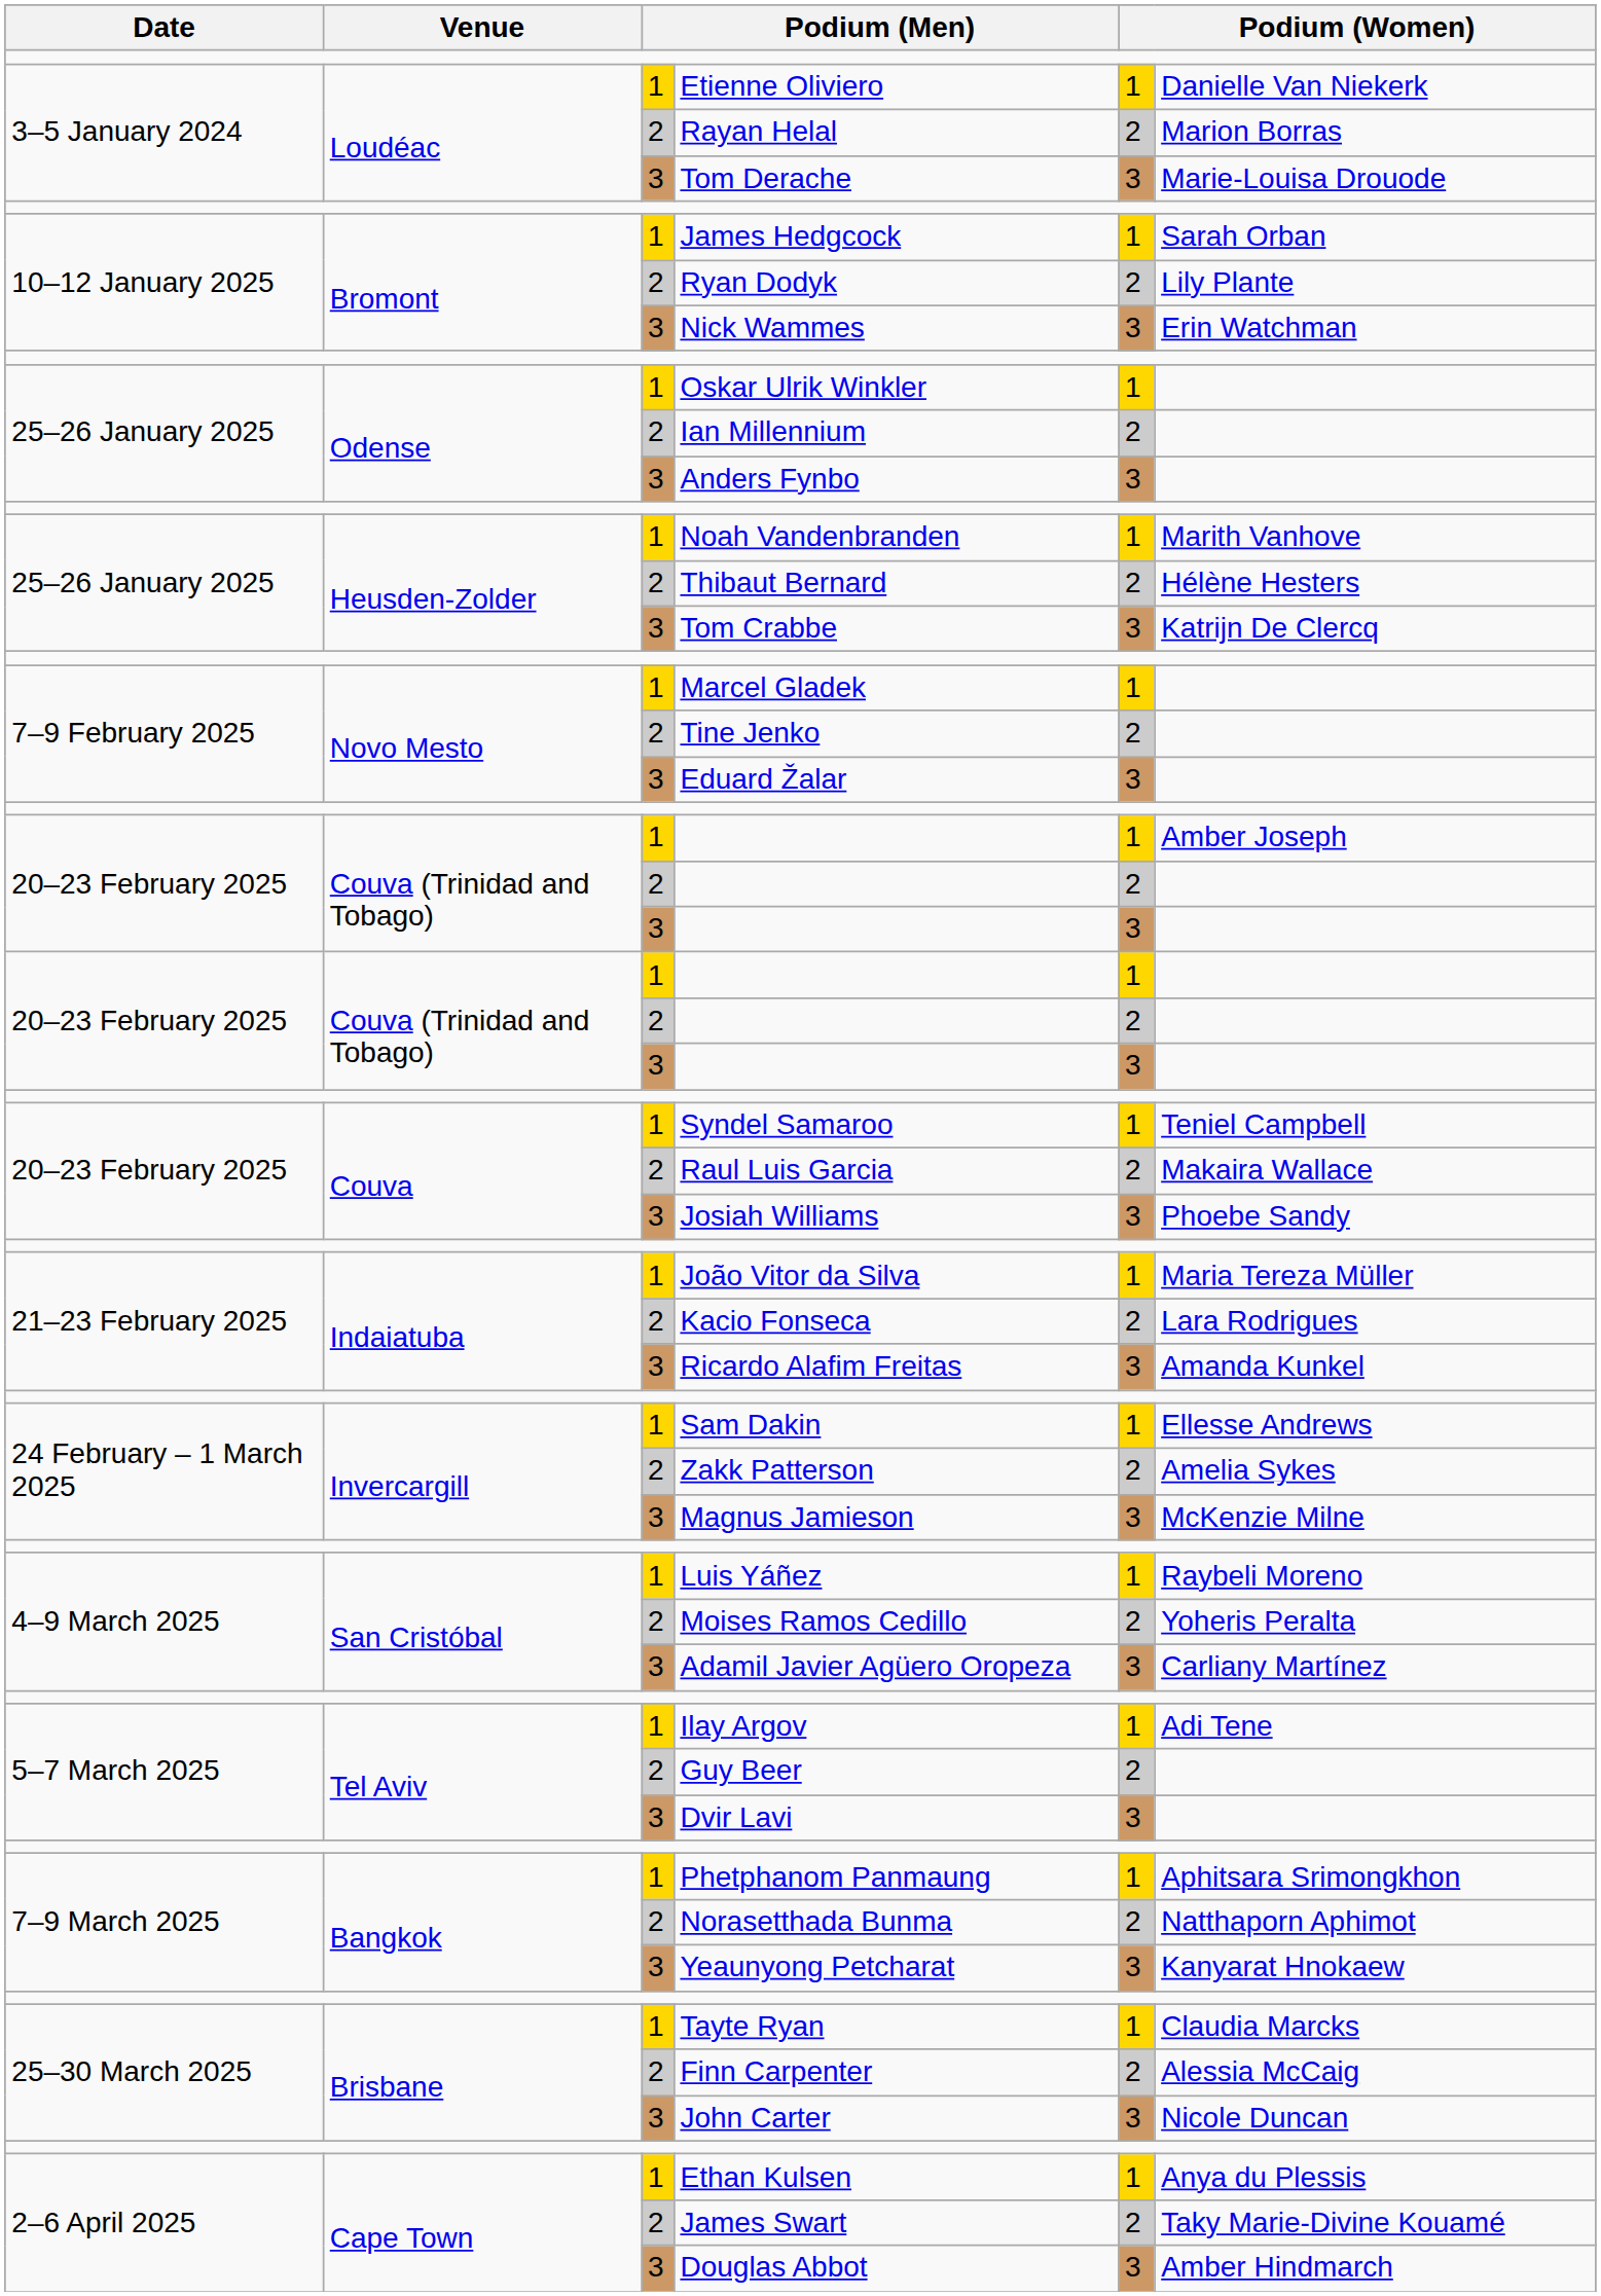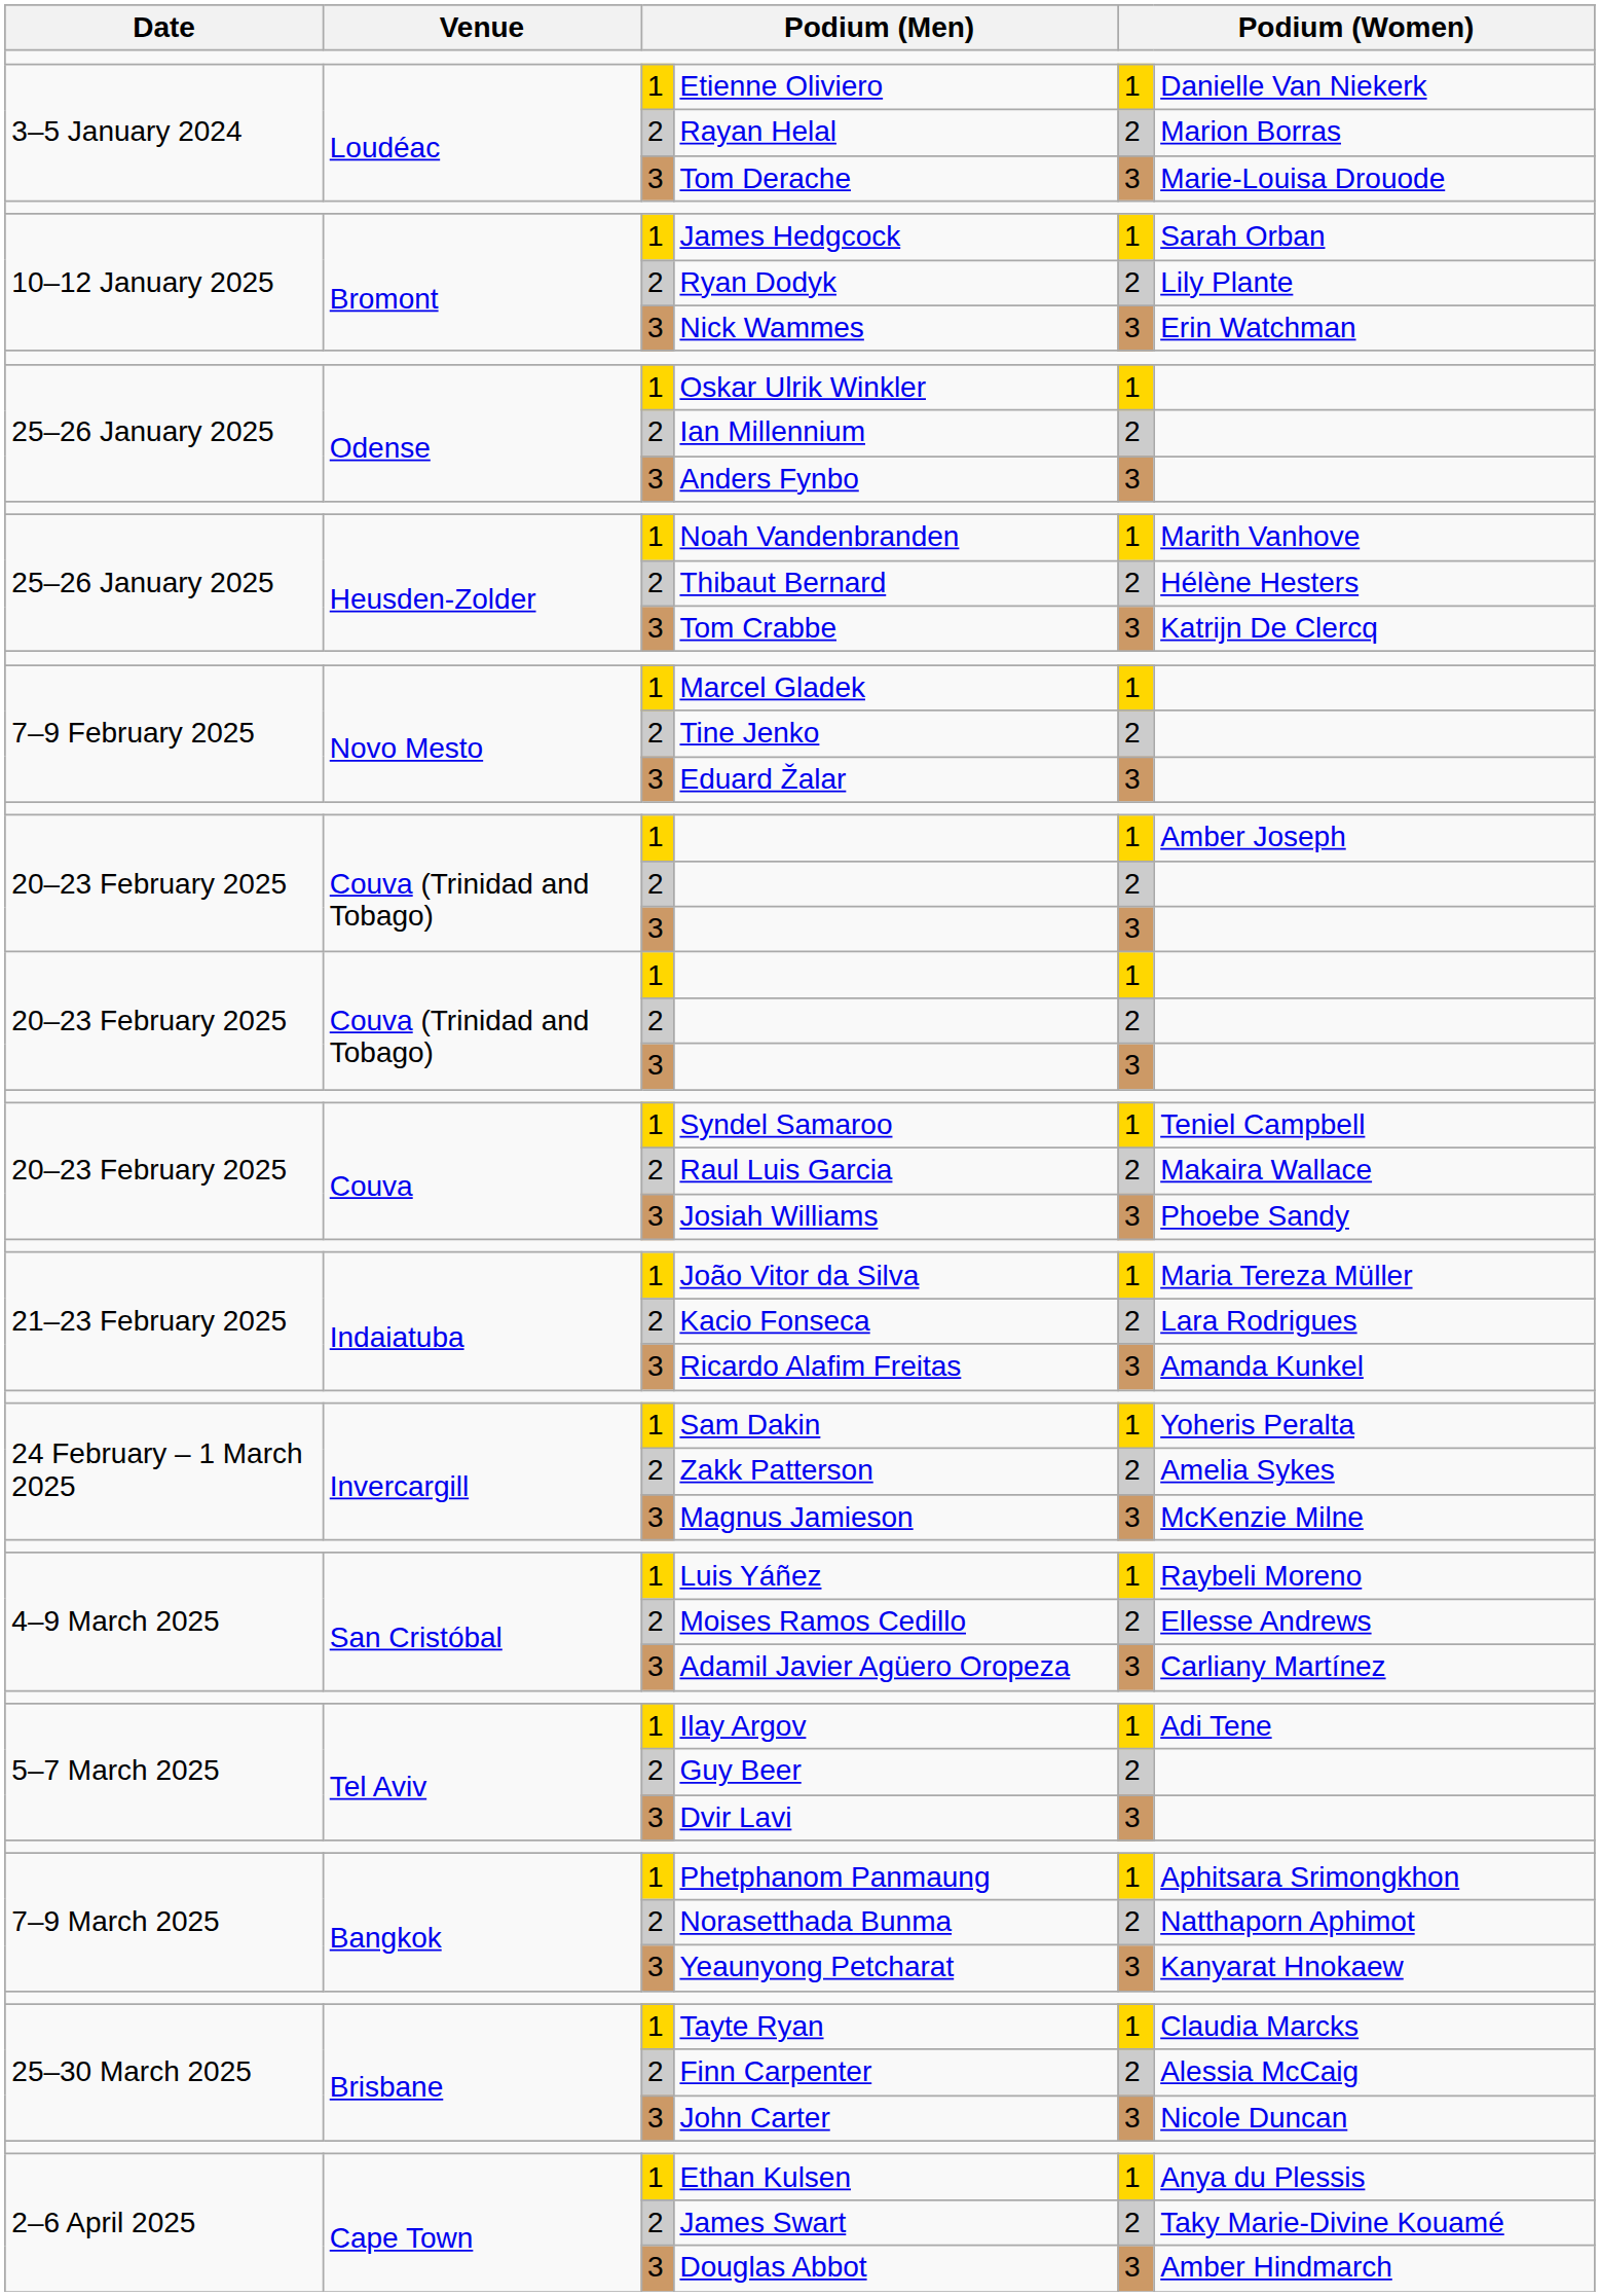Sam Dakin | column 6: Ellesse Andrews -> Yoheris Peralta
Moises Ramos Cedillo | column 6: Yoheris Peralta -> Ellesse Andrews
